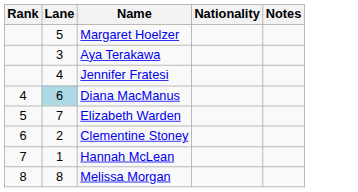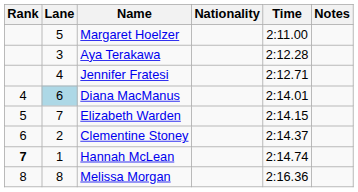+ column: Time | 2:11.00 | 2:12.28 | 2:12.71 | 2:14.01 | 2:14.15 | 2:14.37 | 2:14.74 | 2:16.36
Hannah McLean | Rank: normal -> bold
